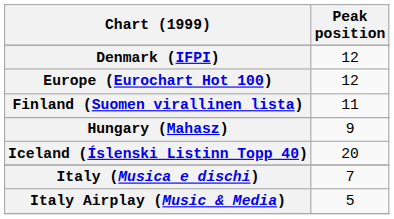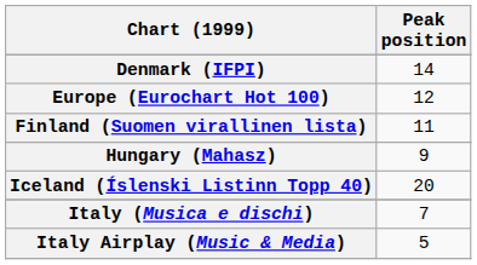Denmark (IFPI) | Peak position: 12 -> 14
